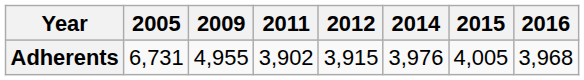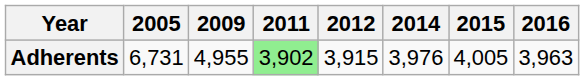Adherents | 2011: no background -> lightgreen background
Adherents | 2016: 3,968 -> 3,963
